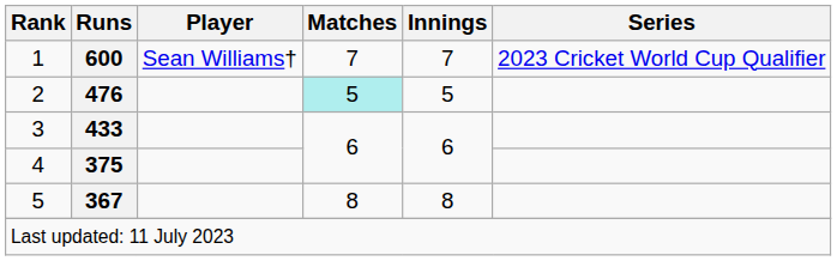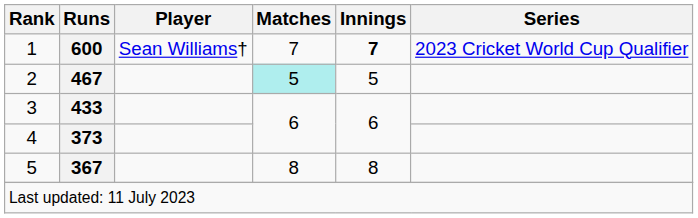1 | Innings: normal -> bold
2 | Runs: 476 -> 467
4 | Runs: 375 -> 373
